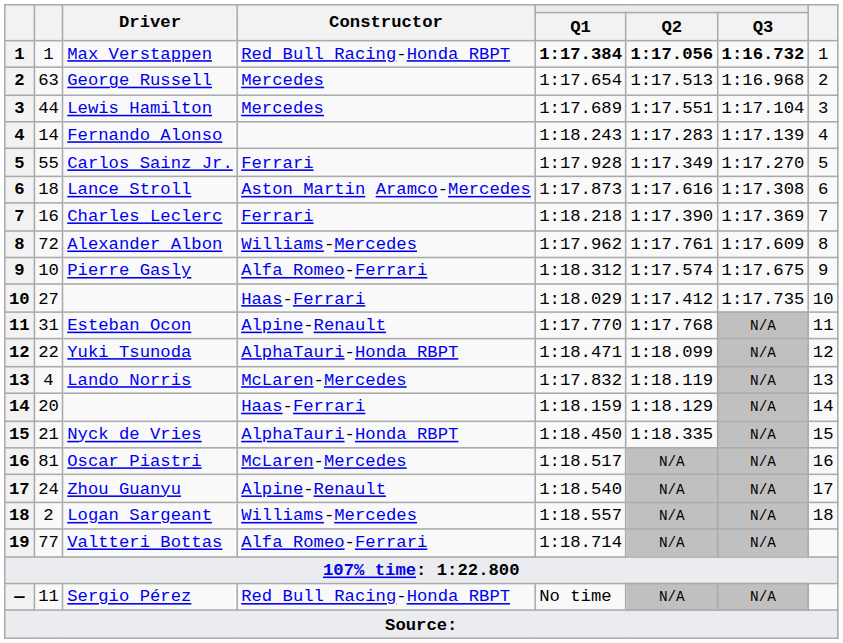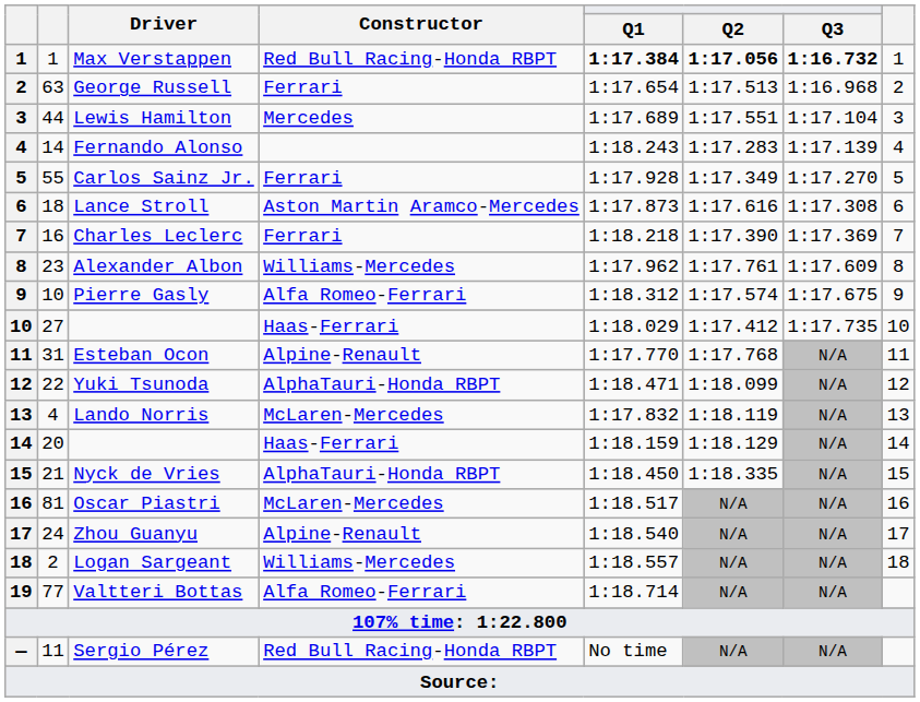George Russell | Constructor: Mercedes -> Ferrari
Alexander Albon | column 2: 72 -> 23
